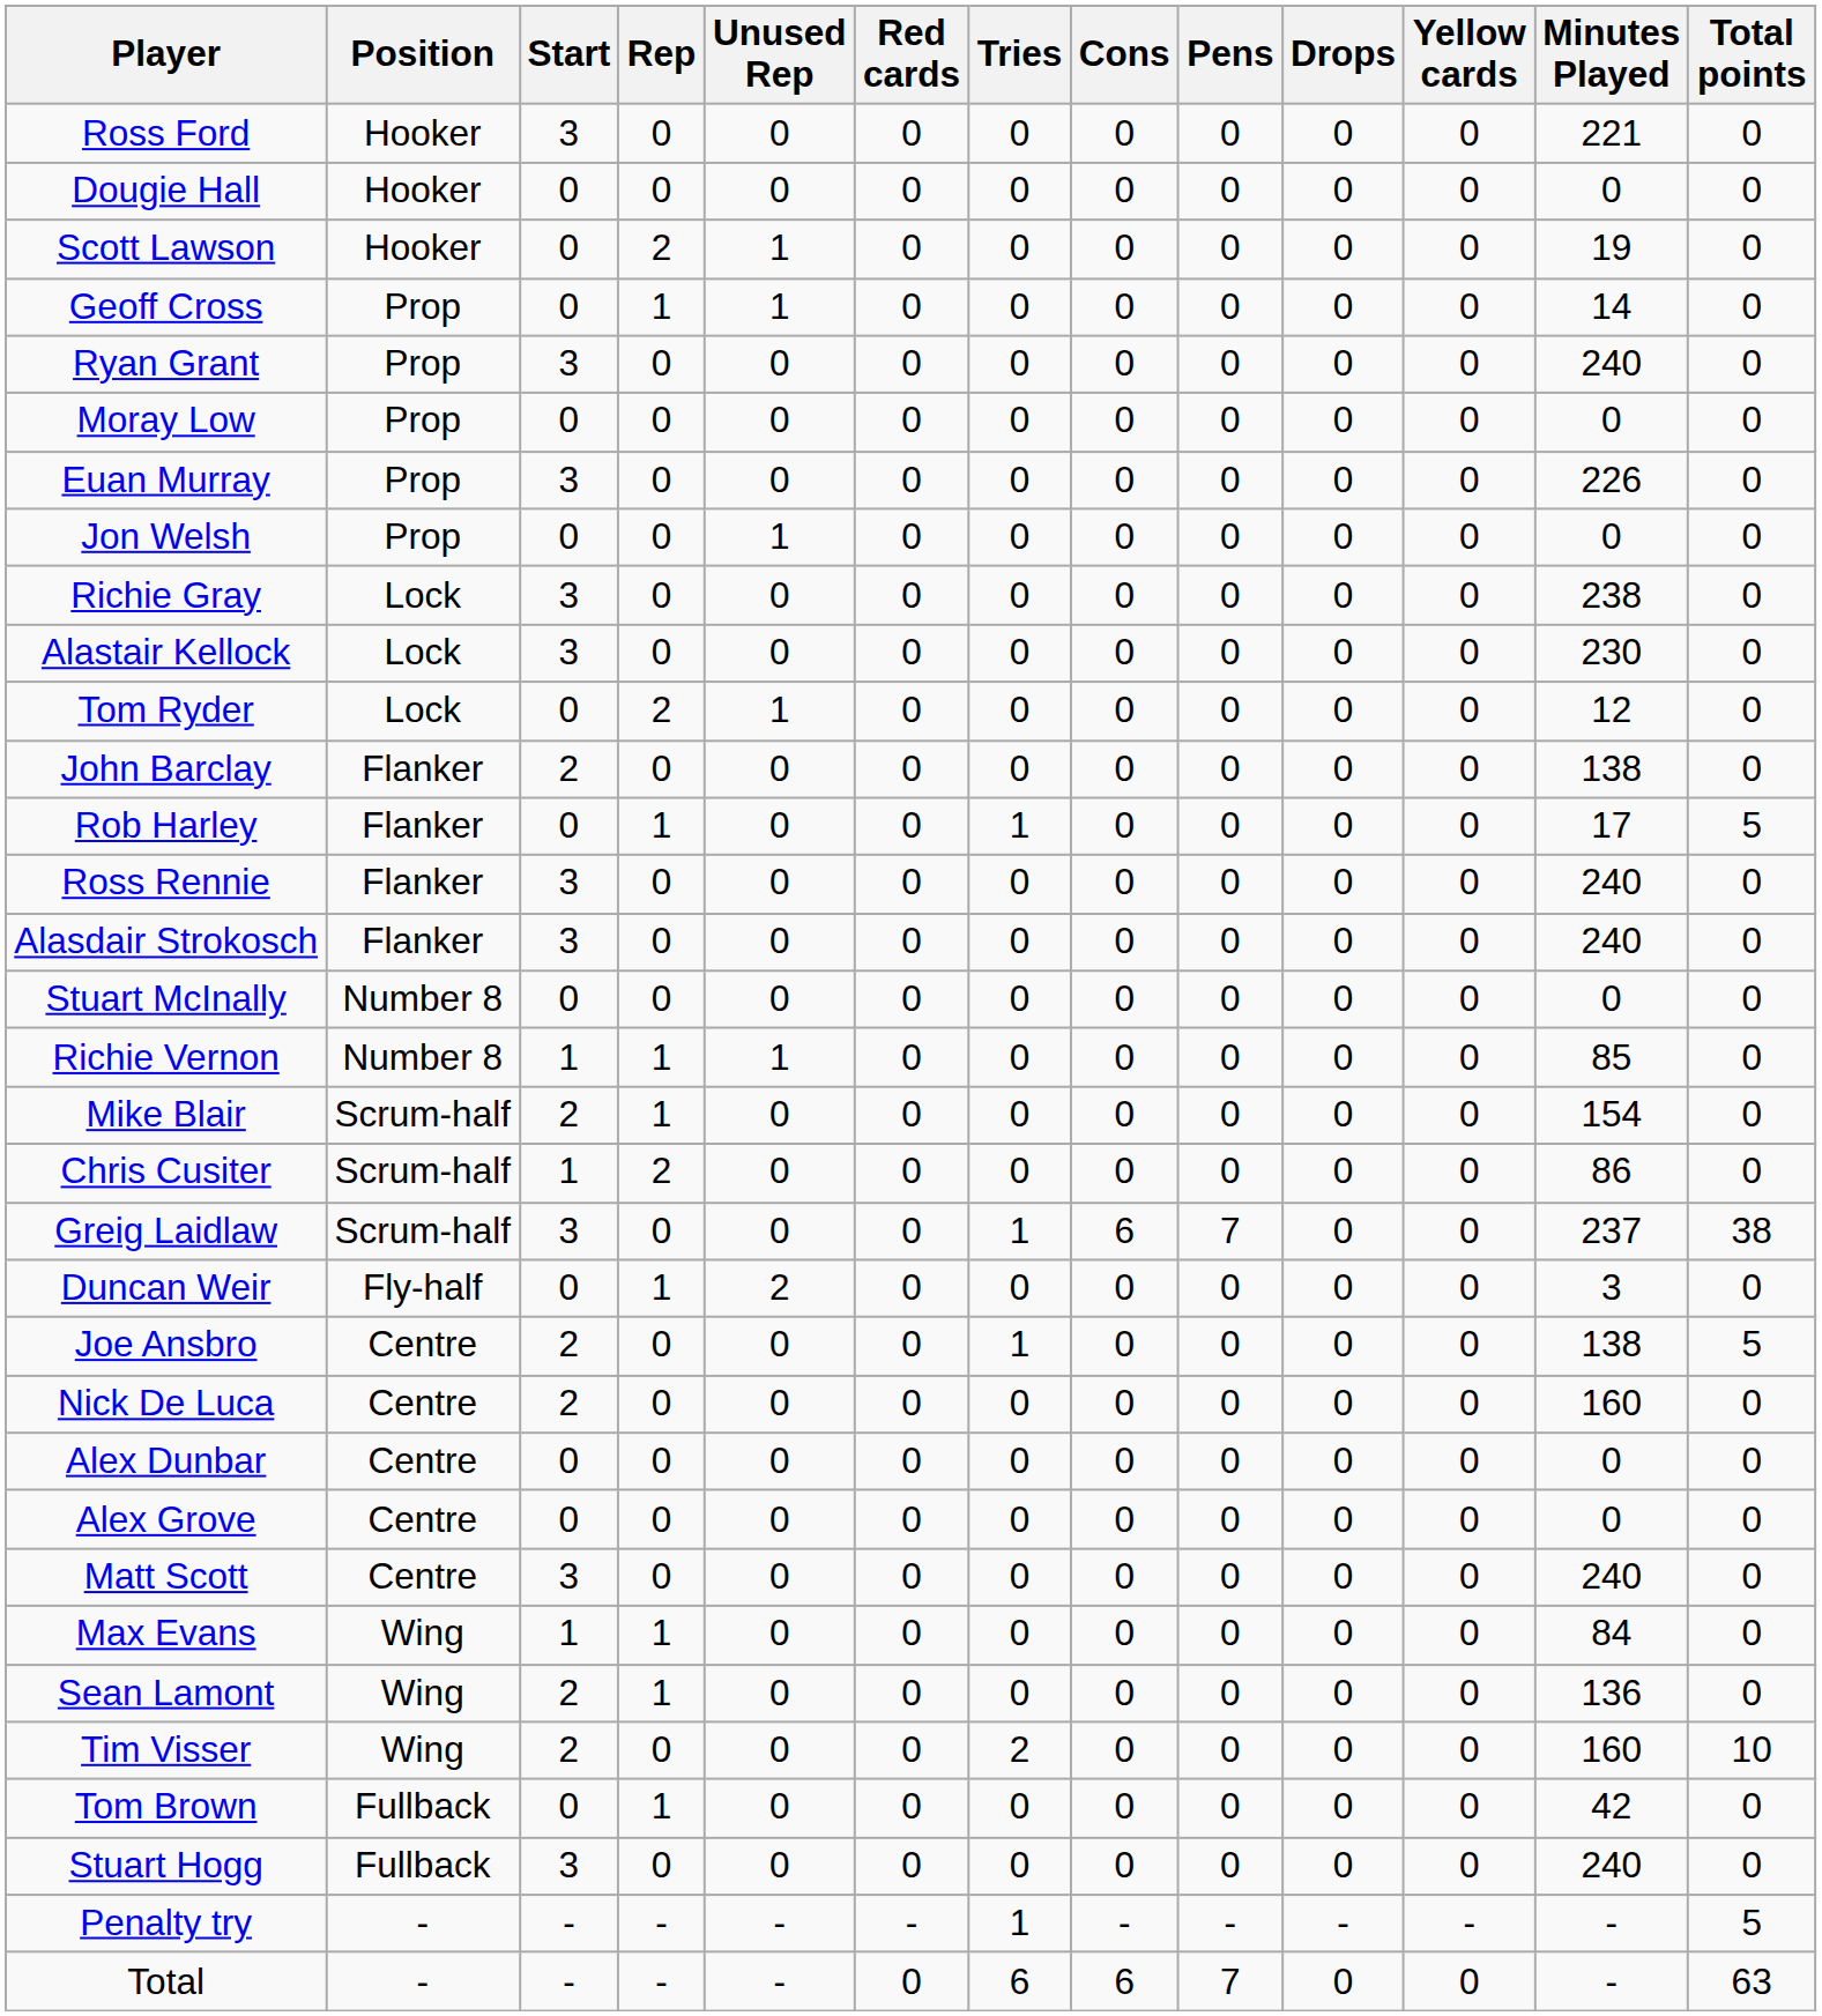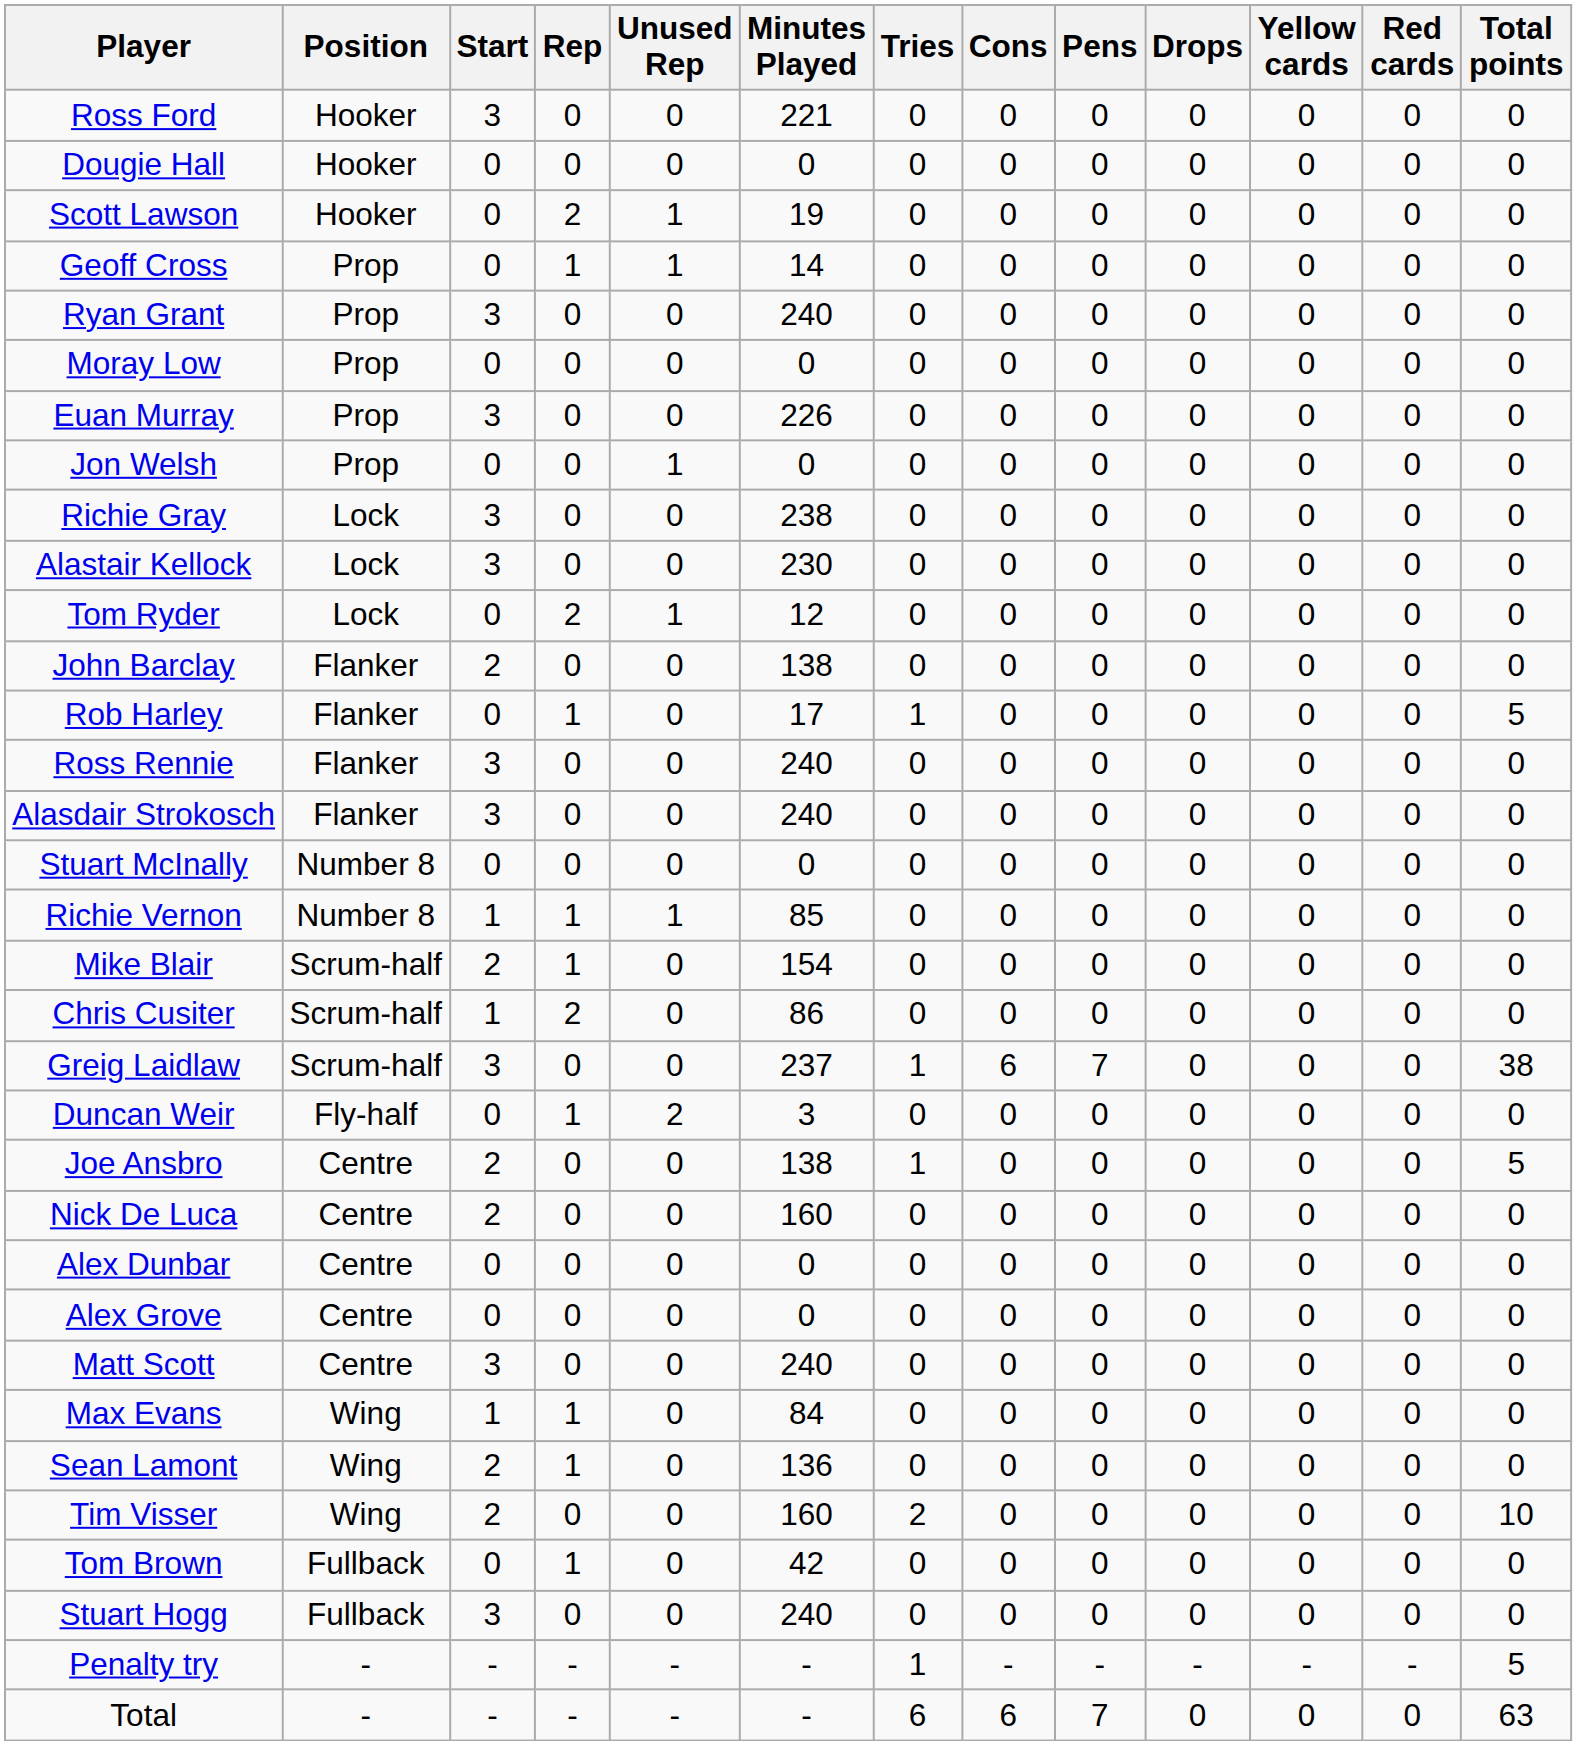columns swapped: Minutes Played <-> Red cards
